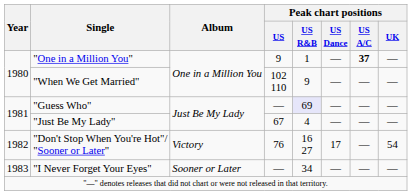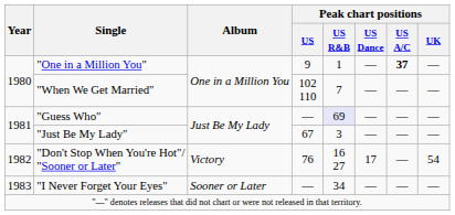"When We Get Married" | Peak chart positions / US R&B: 9 -> 7
"Just Be My Lady" | Peak chart positions / US R&B: 4 -> 3
